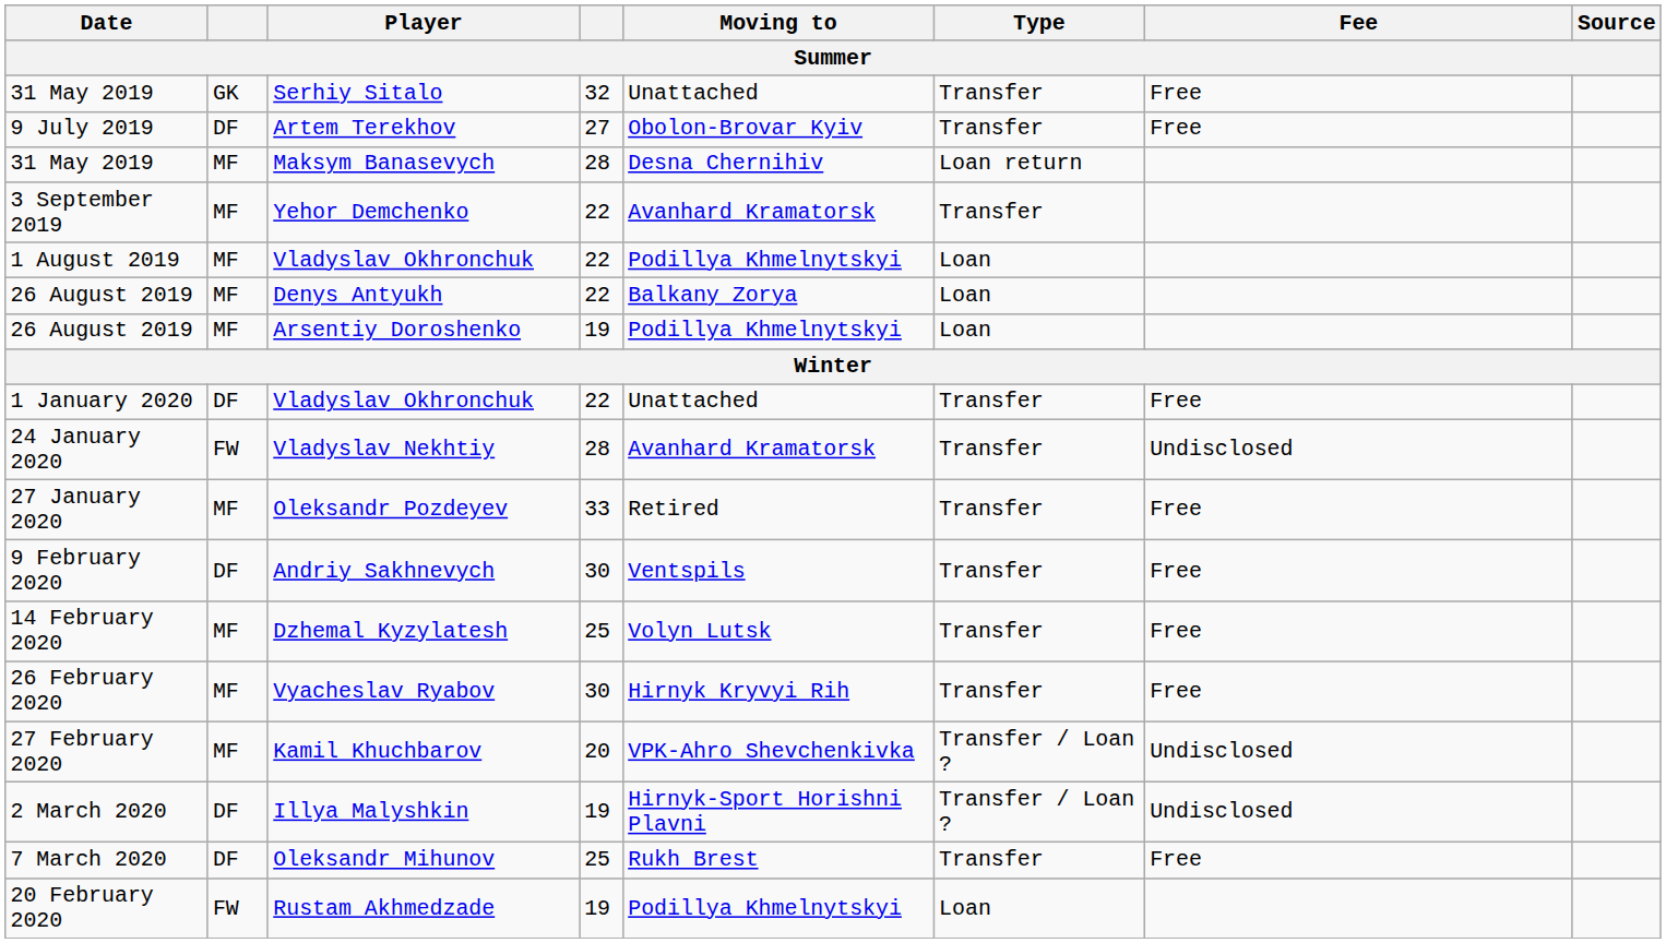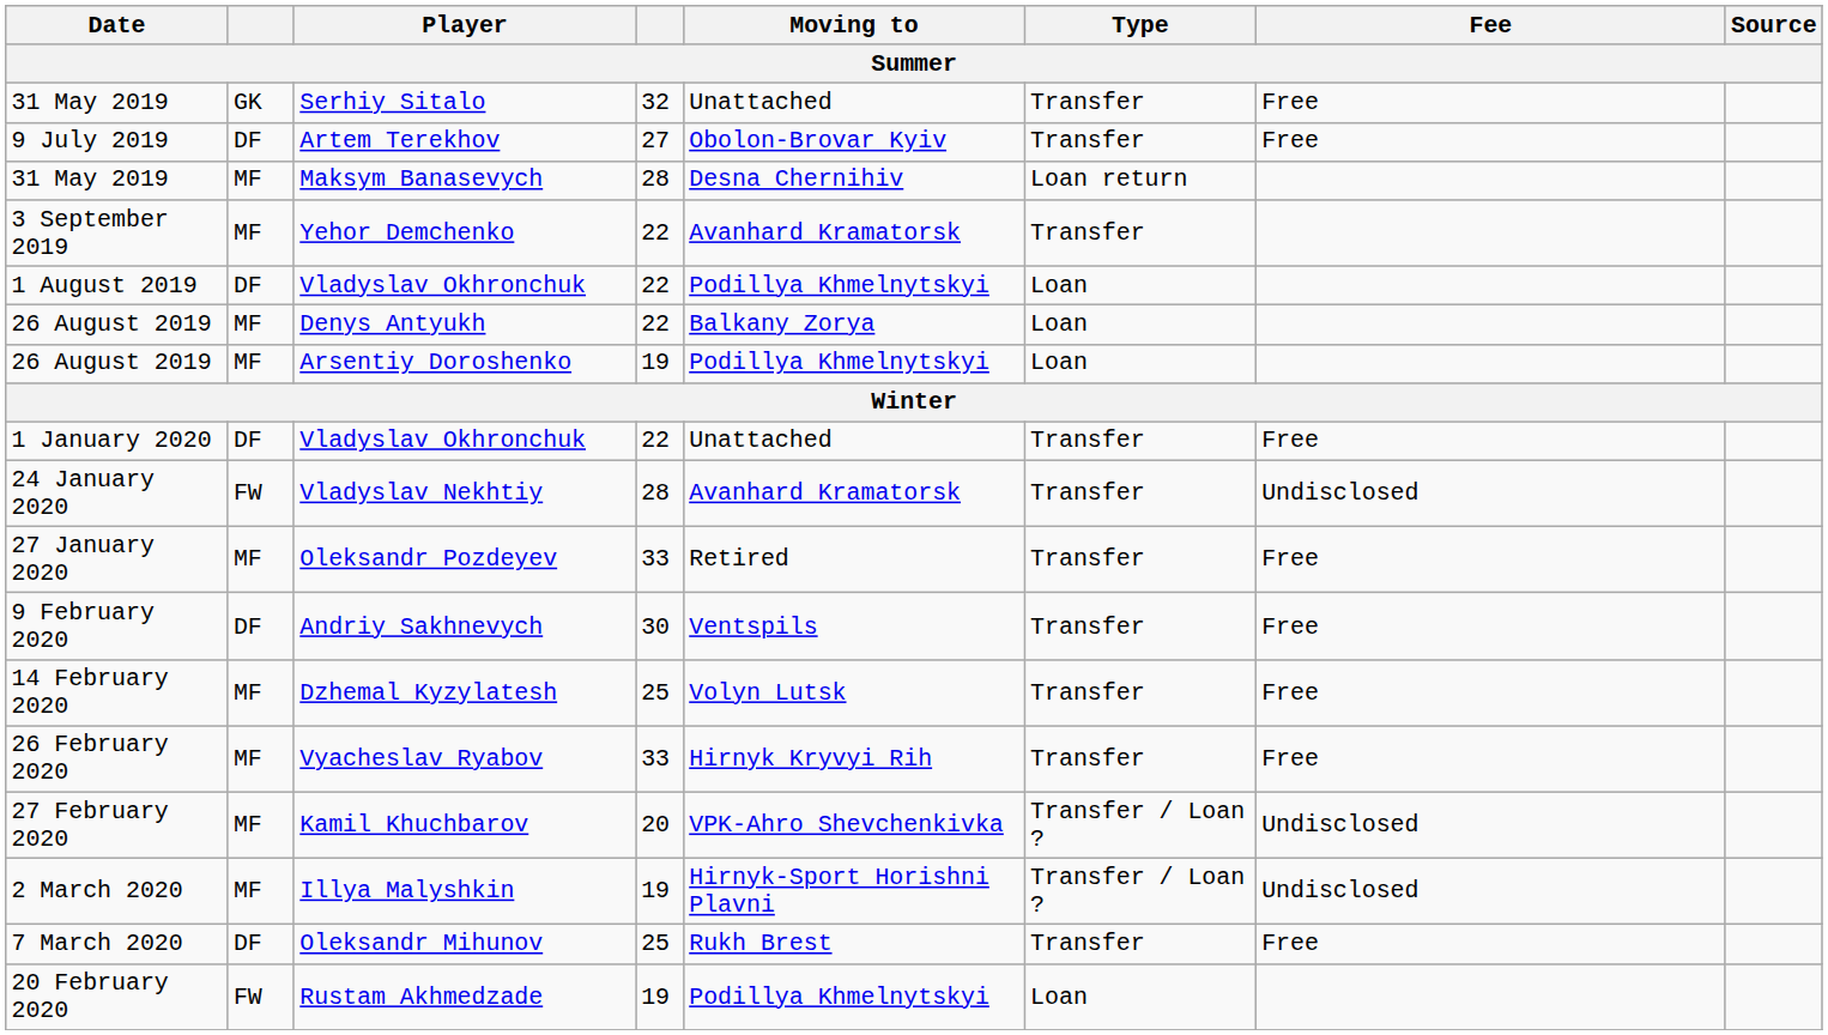1 August 2019 / Vladyslav Okhronchuk | column 2: MF -> DF
Vyacheslav Ryabov | column 4: 30 -> 33
Illya Malyshkin | column 2: DF -> MF
